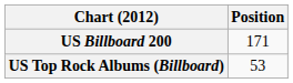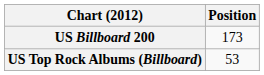US Billboard 200 | Position: 171 -> 173
